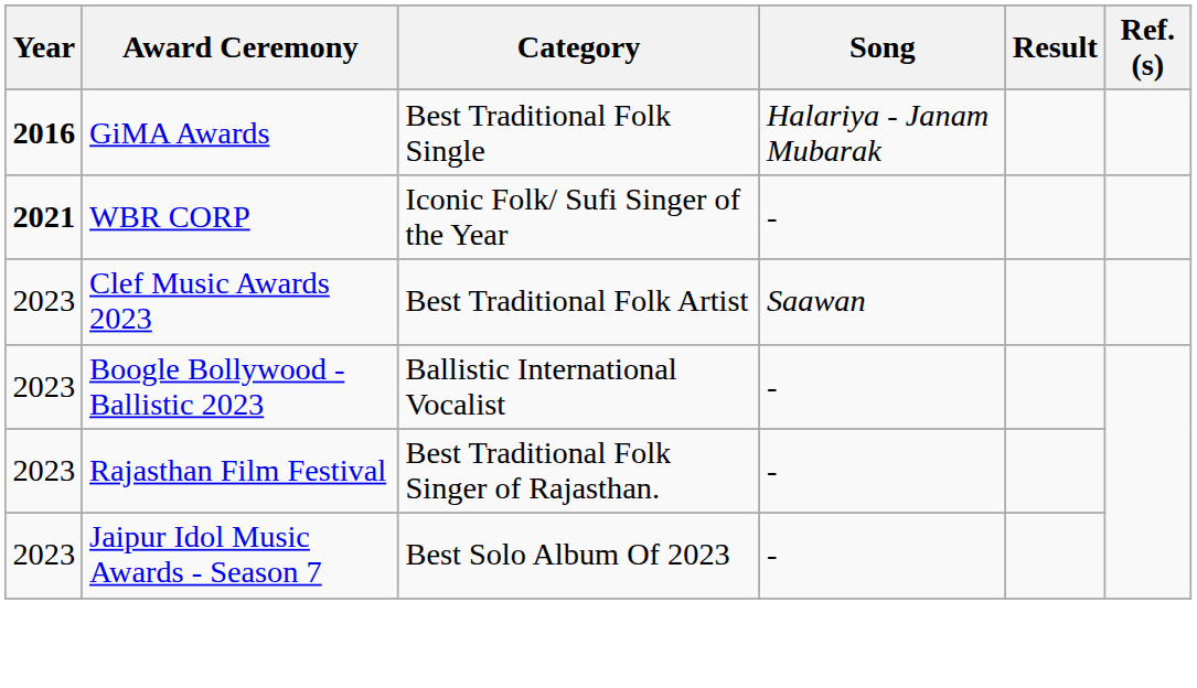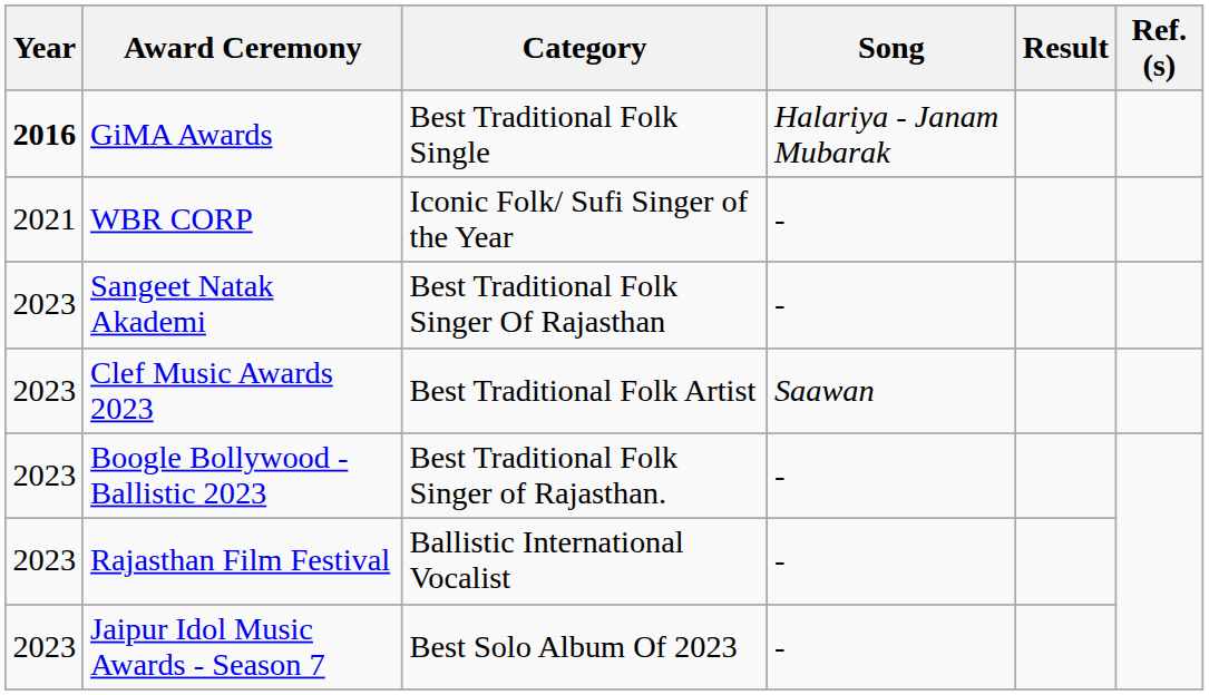WBR CORP | Year: bold -> normal
+ row: 2023 | Sangeet Natak Akademi | Best Traditional Folk Singer Of Rajasthan | -
Boogle Bollywood - Ballistic 2023 | Category: Ballistic International Vocalist -> Best Traditional Folk Singer of Rajasthan.
Rajasthan Film Festival | Category: Best Traditional Folk Singer of Rajasthan. -> Ballistic International Vocalist
